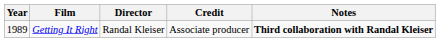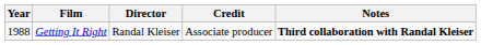Getting It Right | Year: 1989 -> 1988
